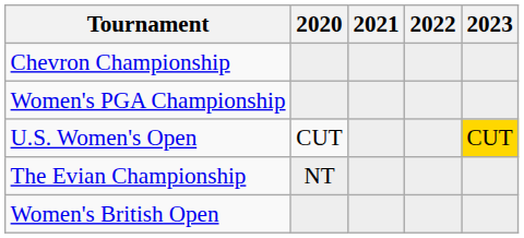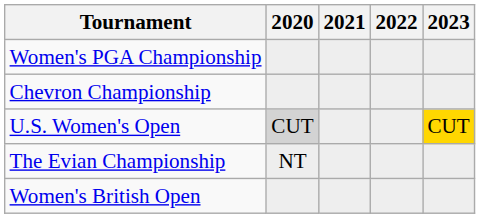rows swapped: Chevron Championship <-> Women's PGA Championship
U.S. Women's Open | 2020: no background -> lightgrey background
